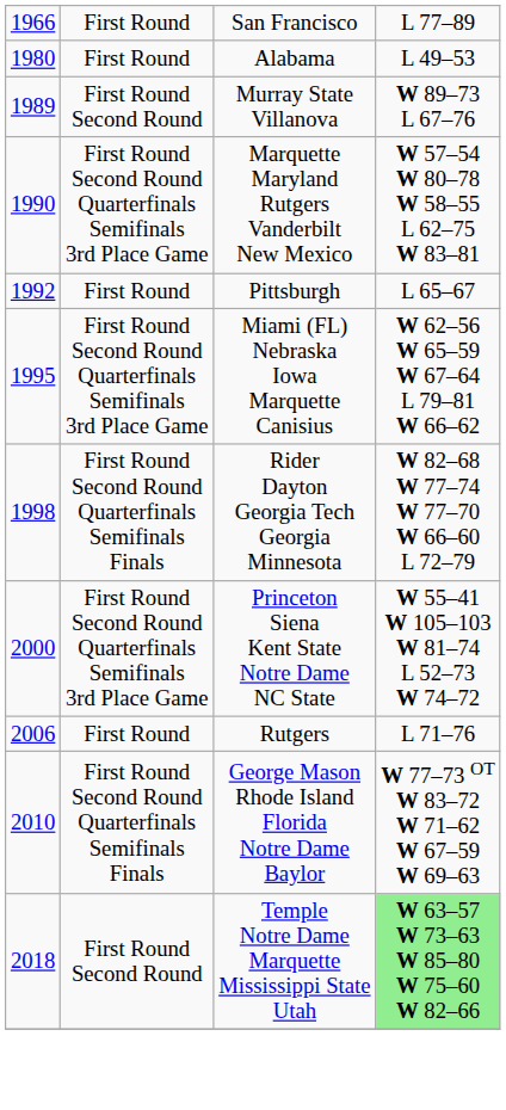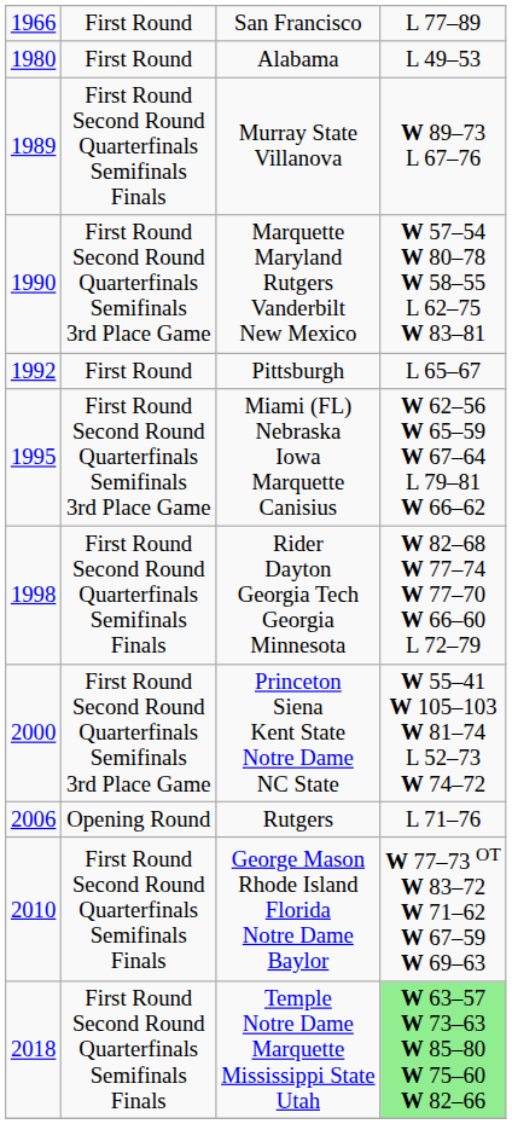Murray State Villanova | column 2: First Round Second Round -> First Round Second Round Quarterfinals Semifinals Finals
Rutgers | column 2: First Round -> Opening Round
Temple Notre Dame Marquette Mississippi State Utah | column 2: First Round Second Round -> First Round Second Round Quarterfinals Semifinals Finals
